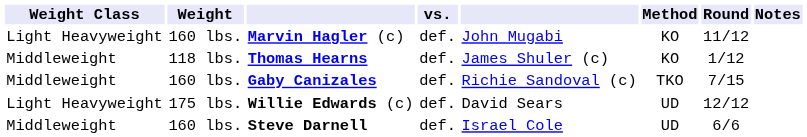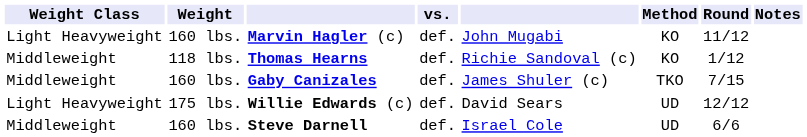Thomas Hearns | column 5: James Shuler (c) -> Richie Sandoval (c)
Gaby Canizales | column 5: Richie Sandoval (c) -> James Shuler (c)
